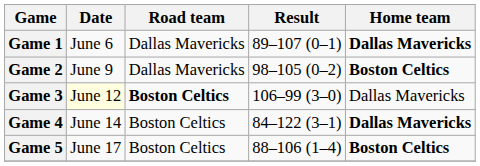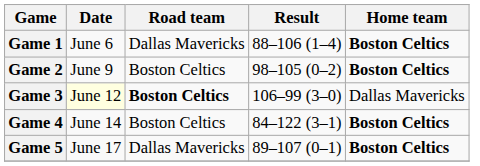Game 1 | Result: 89–107 (0–1) -> 88–106 (1–4)
Game 1 | Home team: Dallas Mavericks -> Boston Celtics
Game 2 | Road team: Dallas Mavericks -> Boston Celtics
Game 4 | Home team: Dallas Mavericks -> Boston Celtics
Game 5 | Road team: Boston Celtics -> Dallas Mavericks
Game 5 | Result: 88–106 (1–4) -> 89–107 (0–1)
